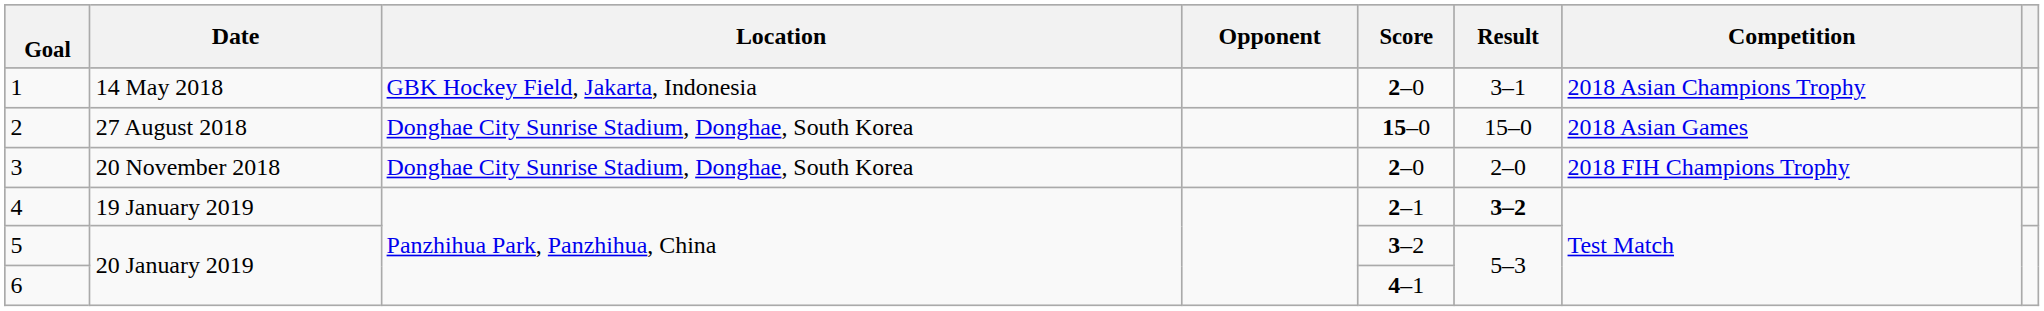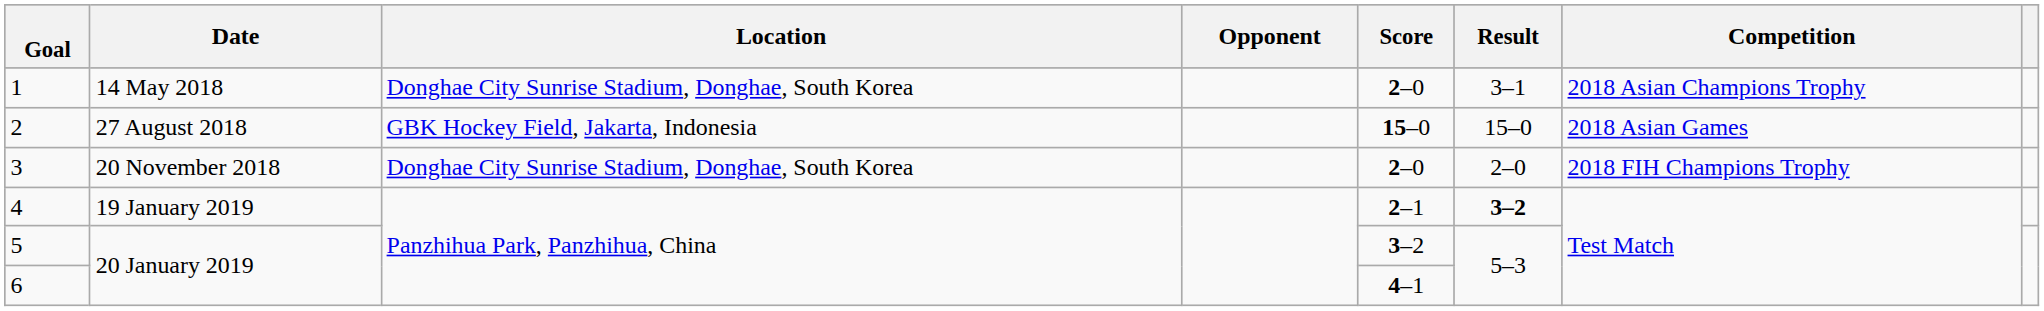1 | Location: GBK Hockey Field, Jakarta, Indonesia -> Donghae City Sunrise Stadium, Donghae, South Korea
2 | Location: Donghae City Sunrise Stadium, Donghae, South Korea -> GBK Hockey Field, Jakarta, Indonesia
